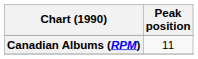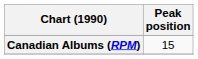Canadian Albums (RPM) | Peak position: 11 -> 15
